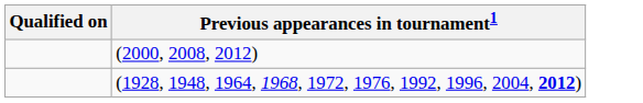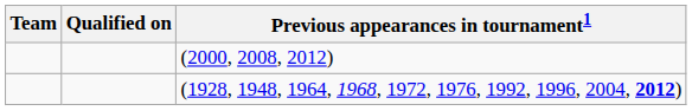+ column: Team
